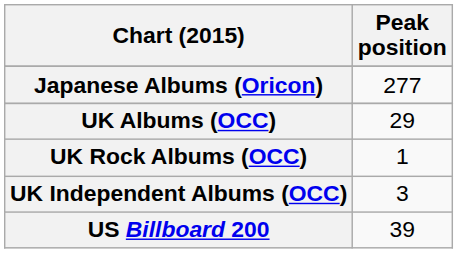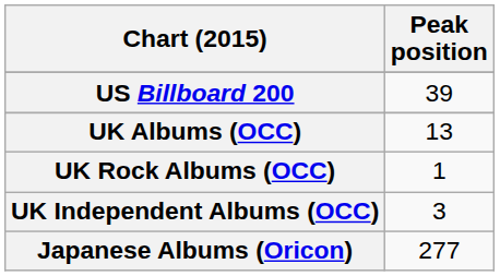rows swapped: Japanese Albums (Oricon) <-> US Billboard 200
UK Albums (OCC) | Peak position: 29 -> 13
